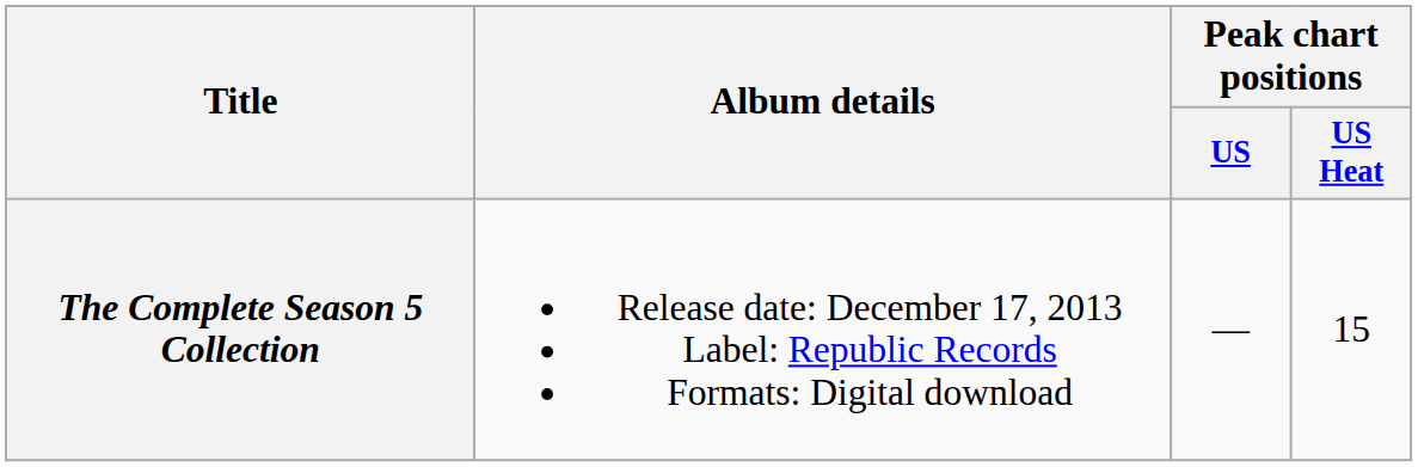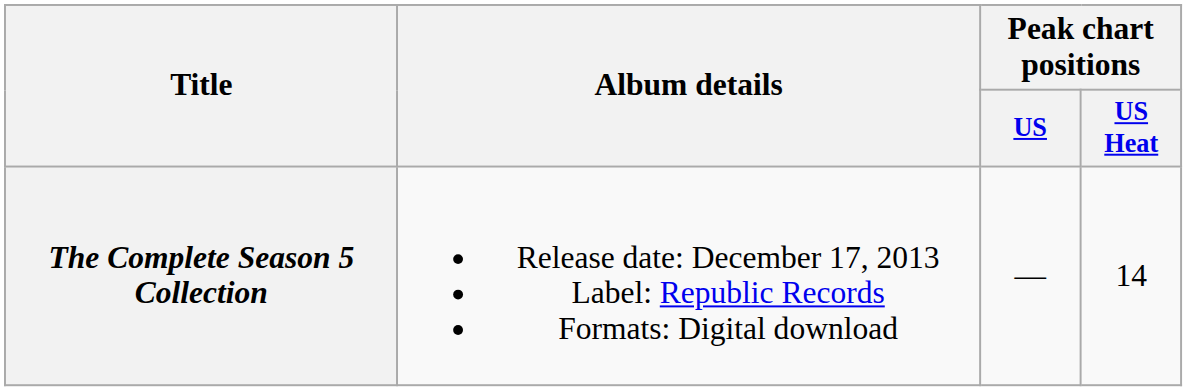The Complete Season 5 Collection | Peak chart positions / US Heat: 15 -> 14
